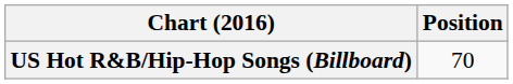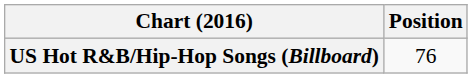US Hot R&B/Hip-Hop Songs (Billboard) | Position: 70 -> 76
